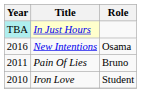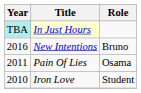New Intentions | Role: Osama -> Bruno
Pain Of Lies | Role: Bruno -> Osama
